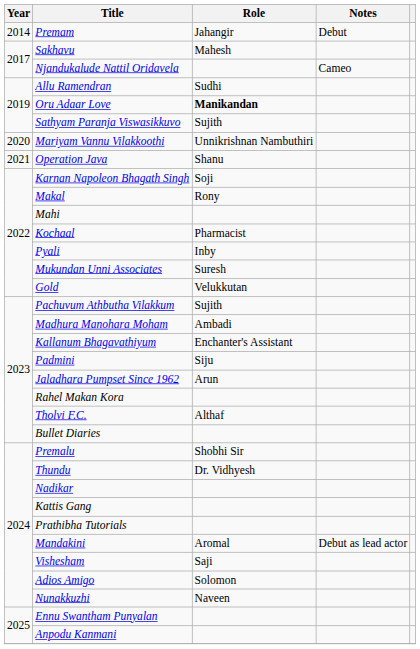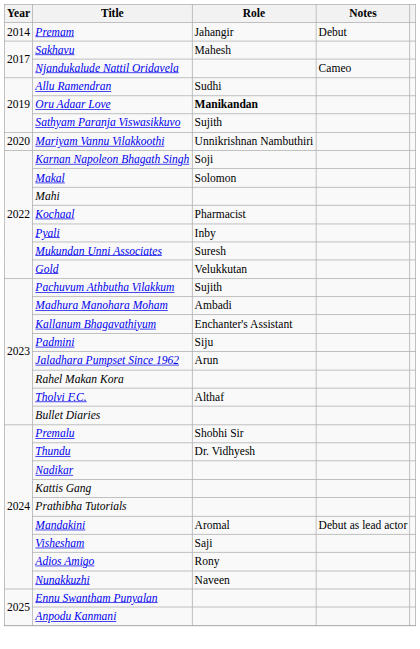- row: 2021 | Operation Java | Shanu
Makal | Role: Rony -> Solomon
Adios Amigo | Role: Solomon -> Rony
